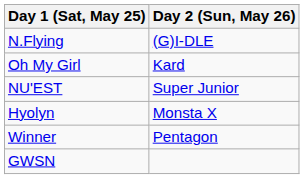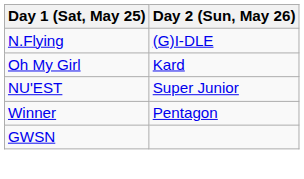- row: Hyolyn | Monsta X
